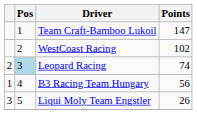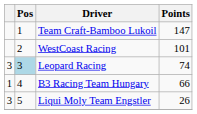WestCoast Racing | Points: 102 -> 101
Leopard Racing | column 1: 2 -> 3
B3 Racing Team Hungary | Points: 56 -> 66
